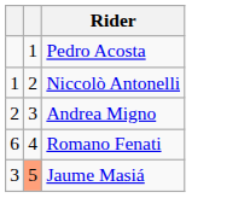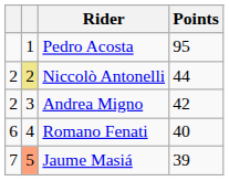+ column: Points | 95 | 44 | 42 | 40 | 39
Niccolò Antonelli | column 1: 1 -> 2
Niccolò Antonelli | column 2: no background -> khaki background
Jaume Masiá | column 1: 3 -> 7
